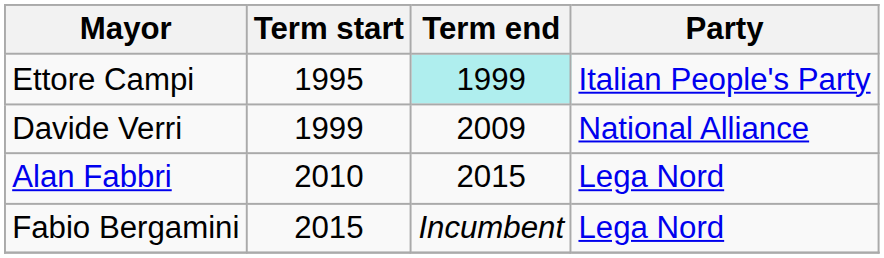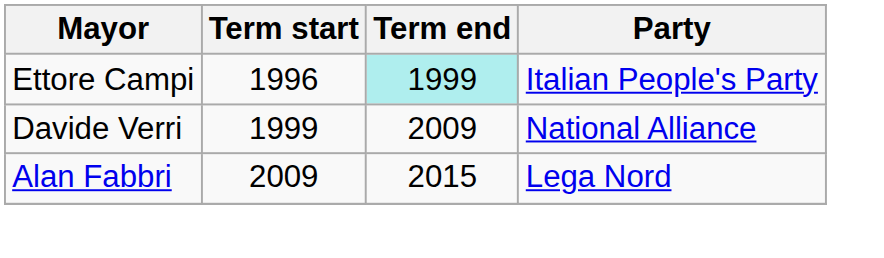Ettore Campi | Term start: 1995 -> 1996
Alan Fabbri | Term start: 2010 -> 2009
- row: Fabio Bergamini | 2015 | Incumbent | Lega Nord
